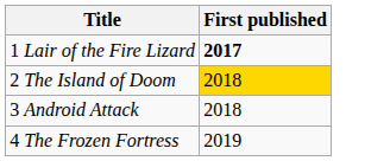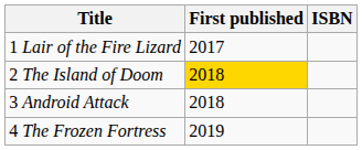+ column: ISBN
1 Lair of the Fire Lizard | First published: bold -> normal
